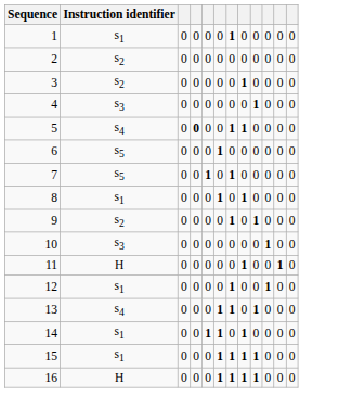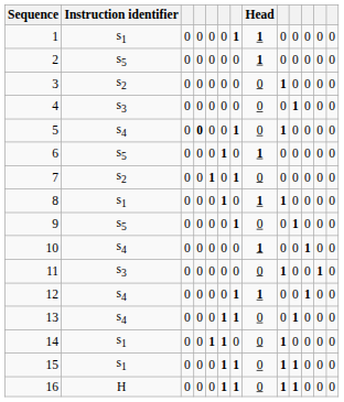+ column: Head | 1 | 1 | 0 | 0 | 0 | 1 | 0 | 1 | 0 | 1 | 0 | 1 | 0 | 0 | 0 | 0
2 | Instruction identifier: s2 -> s5
7 | Instruction identifier: s5 -> s2
9 | Instruction identifier: s2 -> s5
10 | Instruction identifier: s3 -> s4
11 | Instruction identifier: H -> s3
12 | Instruction identifier: s1 -> s4
